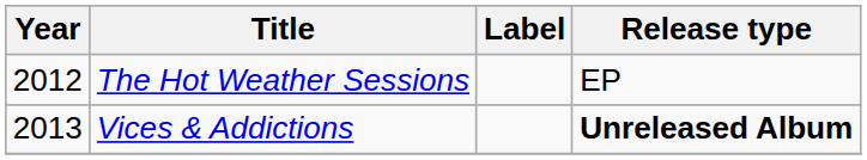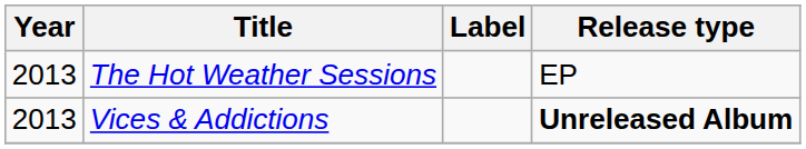The Hot Weather Sessions | Year: 2012 -> 2013
